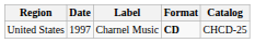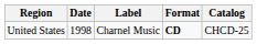United States | Date: 1997 -> 1998
